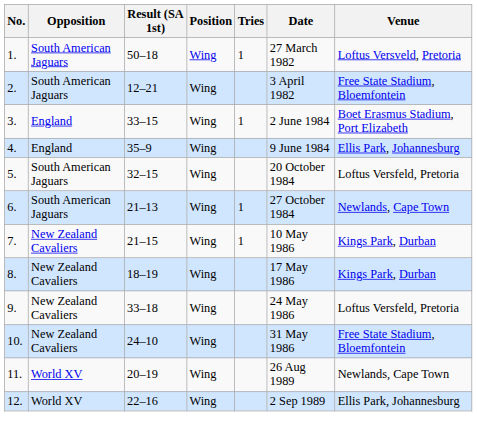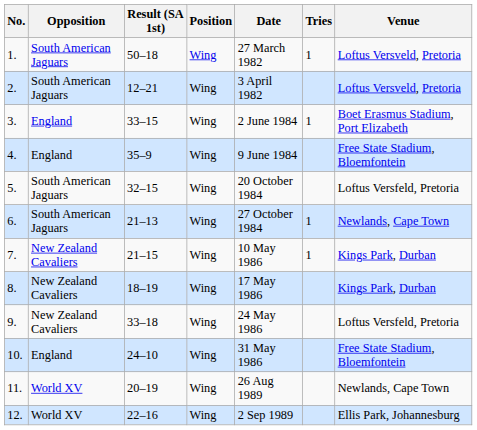columns swapped: Tries <-> Date
2. | Venue: Free State Stadium, Bloemfontein -> Loftus Versveld, Pretoria
4. | Venue: Ellis Park, Johannesburg -> Free State Stadium, Bloemfontein
10. | Opposition: New Zealand Cavaliers -> England
